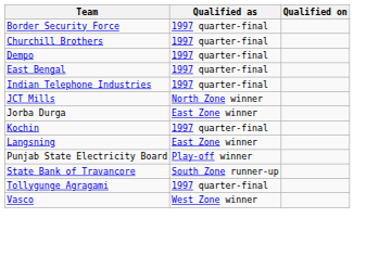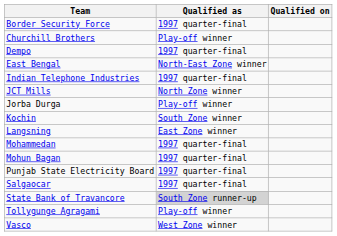Churchill Brothers | Qualified as: 1997 quarter-final -> Play-off winner
East Bengal | Qualified as: 1997 quarter-final -> North-East Zone winner
Jorba Durga | Qualified as: East Zone winner -> Play-off winner
Kochin | Qualified as: 1997 quarter-final -> South Zone winner
+ row: Mohammedan | 1997 quarter-final
+ row: Mohun Bagan | 1997 quarter-final
Punjab State Electricity Board | Qualified as: Play-off winner -> 1997 quarter-final
+ row: Salgaocar | 1997 quarter-final
State Bank of Travancore | Qualified as: no background -> lightgrey background
Tollygunge Agragami | Qualified as: 1997 quarter-final -> Play-off winner
